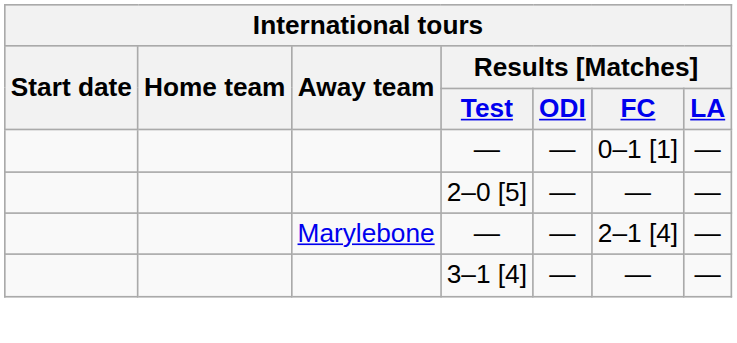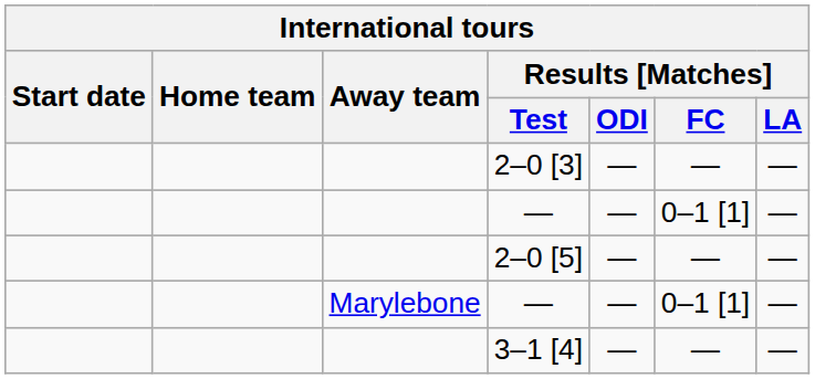+ row: 2–0 [3] | — | — | —
Marylebone / — | Results [Matches] / FC: 2–1 [4] -> 0–1 [1]
